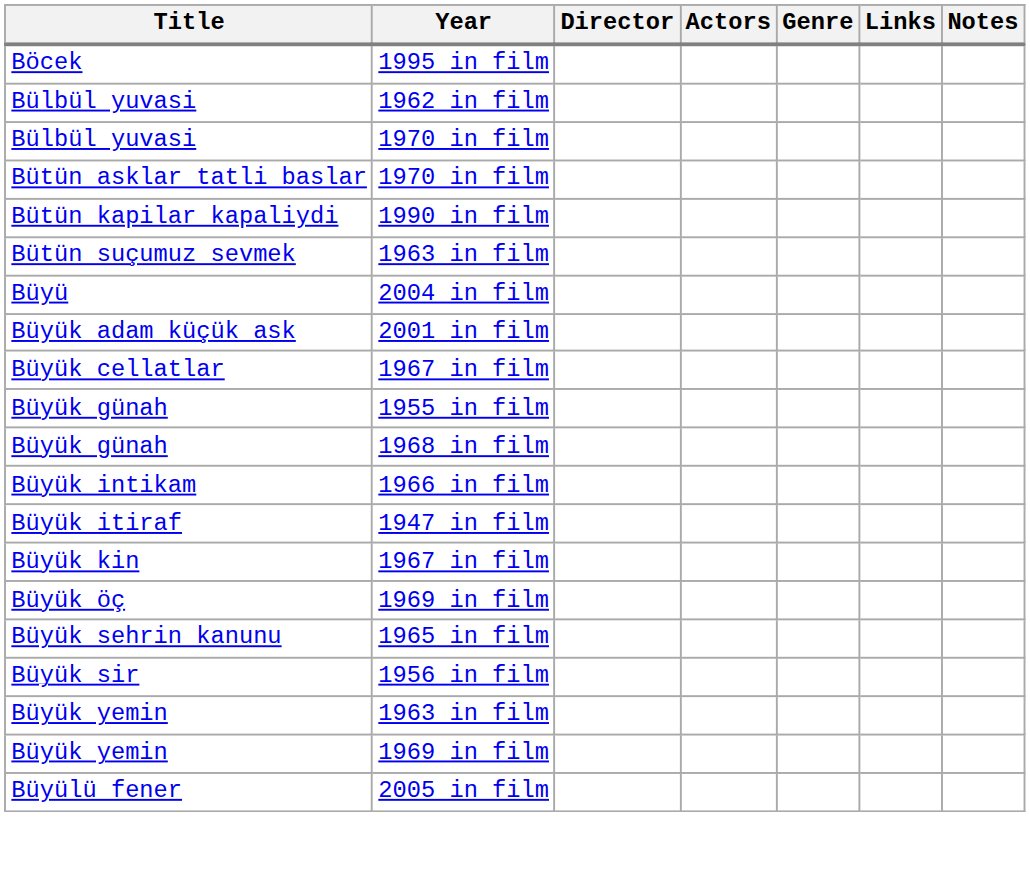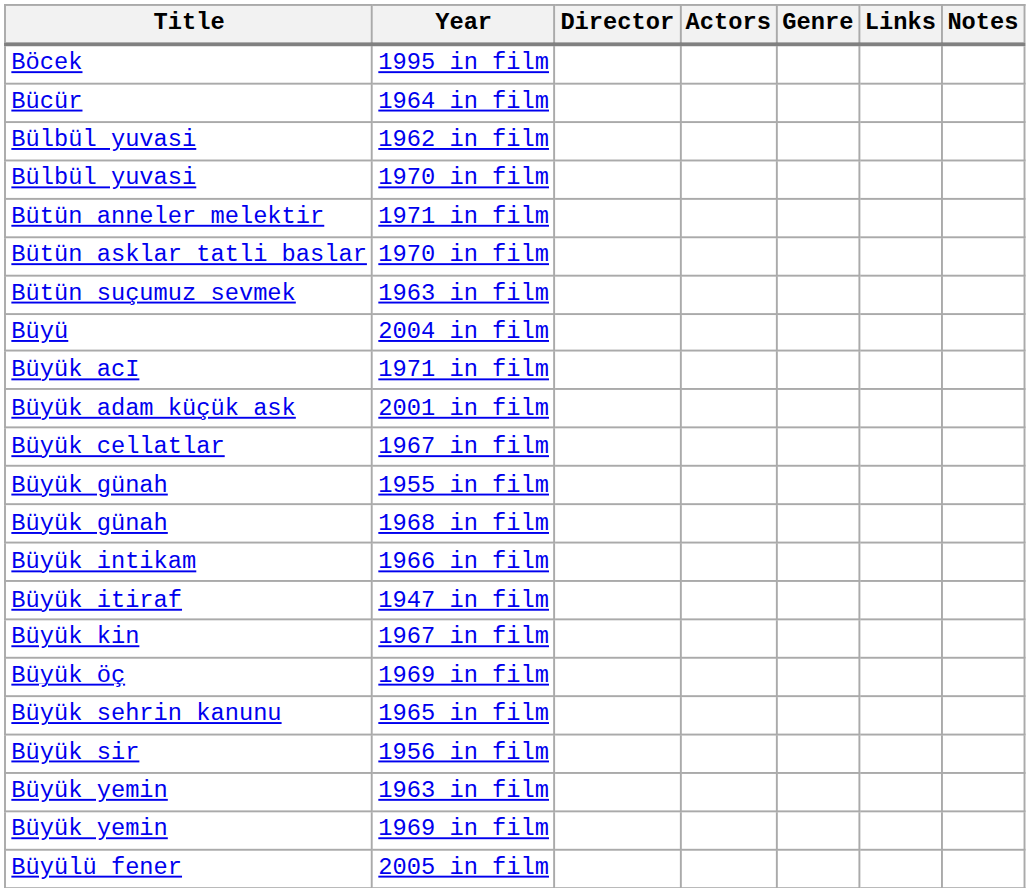+ row: Bücür | 1964 in film
+ row: Bütün anneler melektir | 1971 in film
- row: Bütün kapilar kapaliydi | 1990 in film
+ row: Büyük acI | 1971 in film
